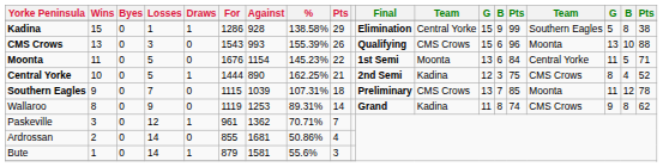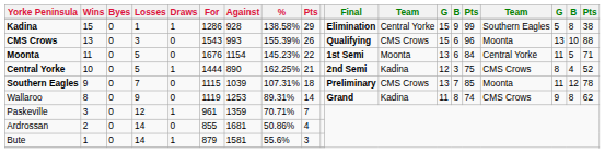Paskeville | Against: 1362 -> 1359
